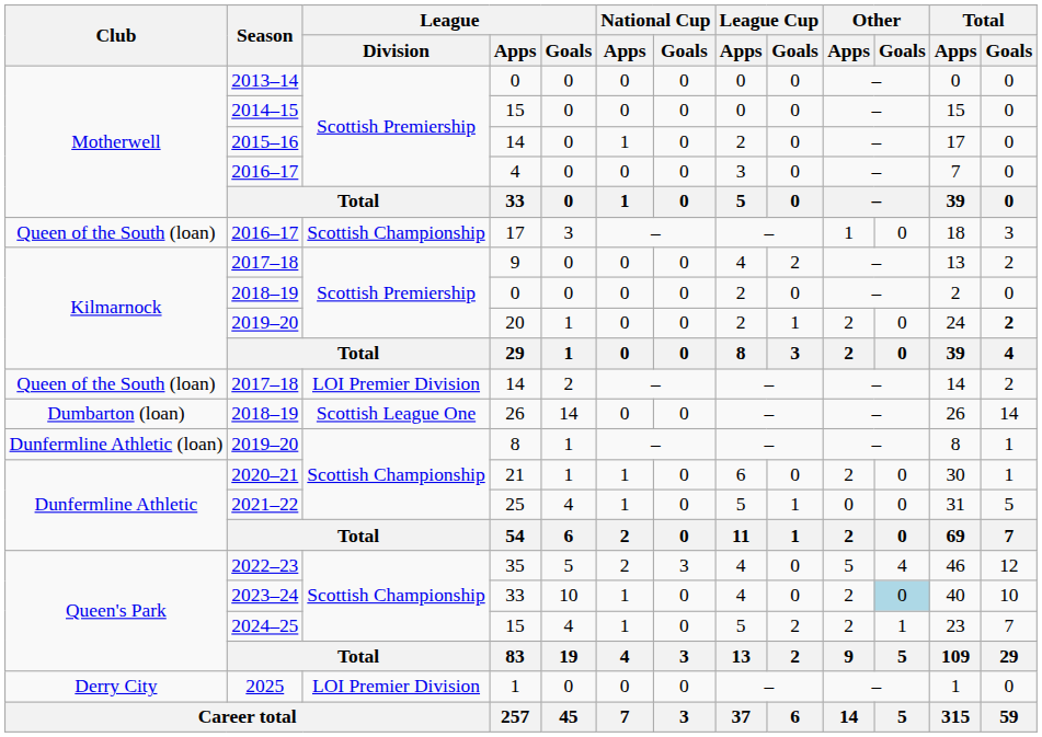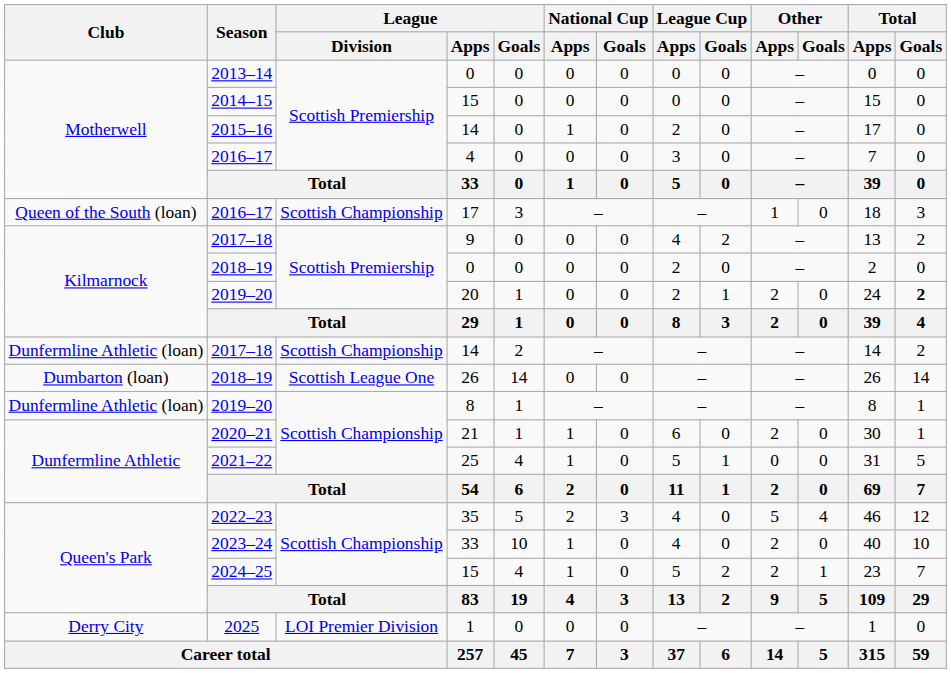2017–18 / 14 | Club: Queen of the South (loan) -> Dunfermline Athletic (loan)
2017–18 / 14 | League / Division: LOI Premier Division -> Scottish Championship
2023–24 / 33 | Other / Goals: lightblue background -> no background
